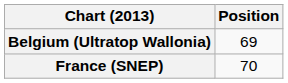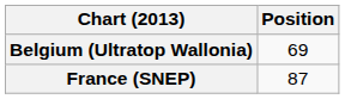France (SNEP) | Position: 70 -> 87
